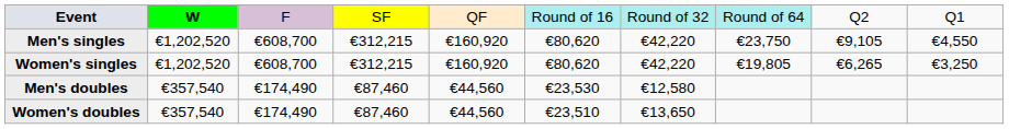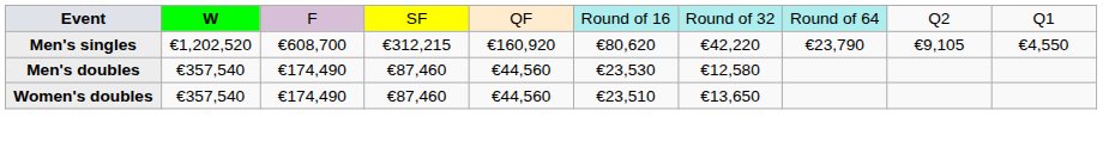Men's singles | column 8: €23,750 -> €23,790
- row: Women's singles | €1,202,520 | €608,700 | €312,215 | €160,920 | €80,620 | €42,220 | €19,805 | €6,265 | €3,250
